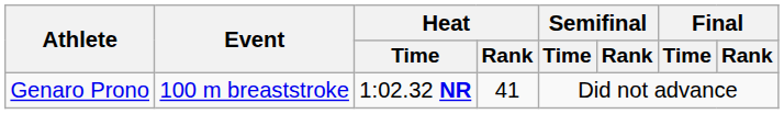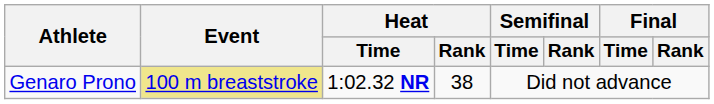Genaro Prono | Event: no background -> khaki background
Genaro Prono | Heat / Rank: 41 -> 38
